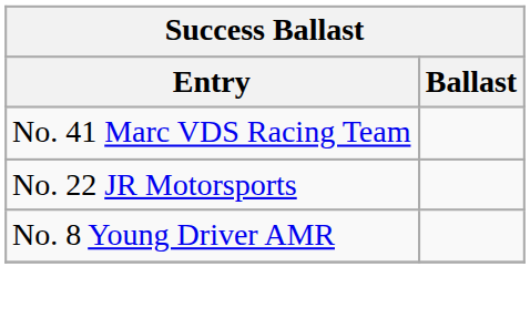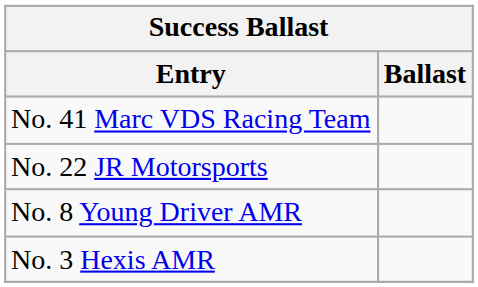+ row: No. 3 Hexis AMR
